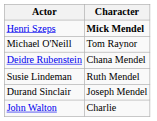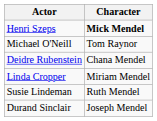+ row: Linda Cropper | Miriam Mendel
- row: John Walton | Charlie
